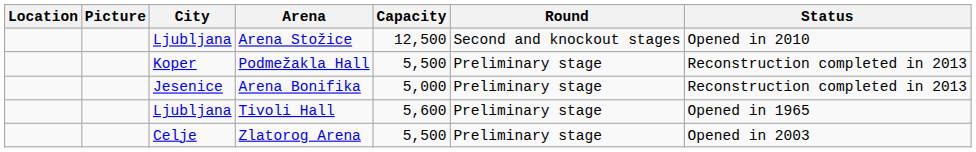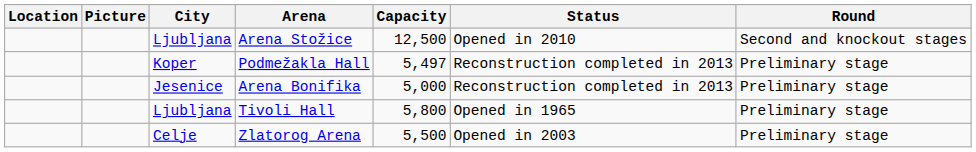columns swapped: Status <-> Round
Podmežakla Hall | Capacity: 5,500 -> 5,497
Tivoli Hall | Capacity: 5,600 -> 5,800
